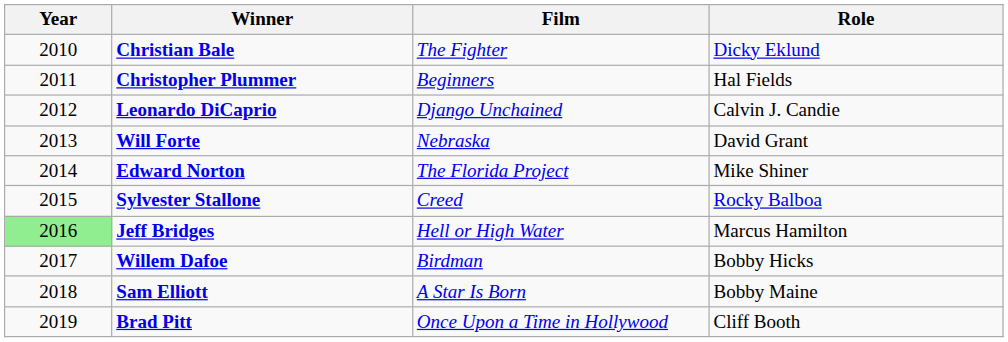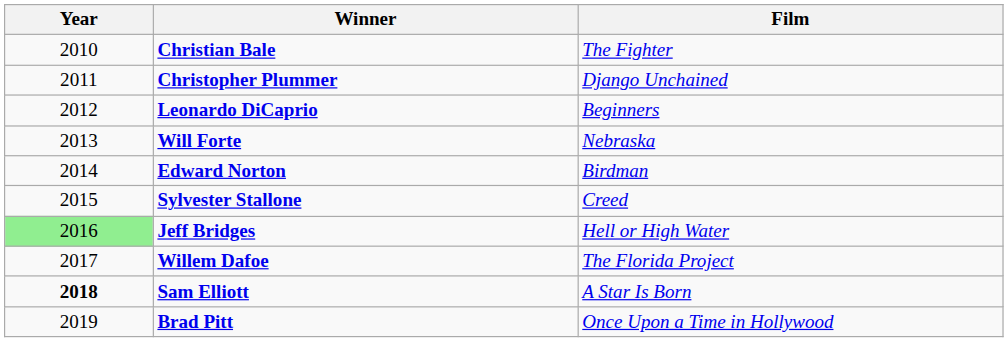- column: Role | Dicky Eklund | Hal Fields | Calvin J. Candie | David Grant | Mike Shiner | Rocky Balboa | Marcus Hamilton | Bobby Hicks | Bobby Maine | Cliff Booth
Christopher Plummer | Film: Beginners -> Django Unchained
Leonardo DiCaprio | Film: Django Unchained -> Beginners
Edward Norton | Film: The Florida Project -> Birdman
Willem Dafoe | Film: Birdman -> The Florida Project
Sam Elliott | Year: normal -> bold
